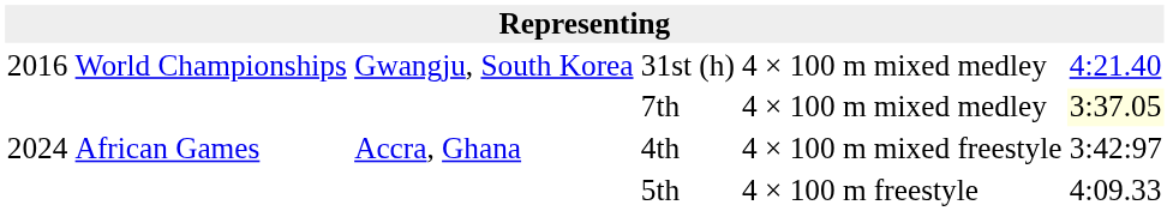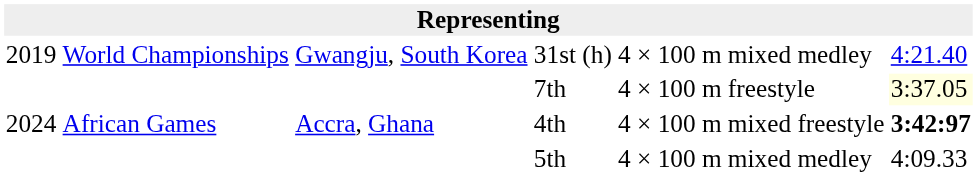31st (h) | column 1: 2016 -> 2019
7th | column 5: 4 × 100 m mixed medley -> 4 × 100 m freestyle
4th | column 6: normal -> bold
5th | column 5: 4 × 100 m freestyle -> 4 × 100 m mixed medley
